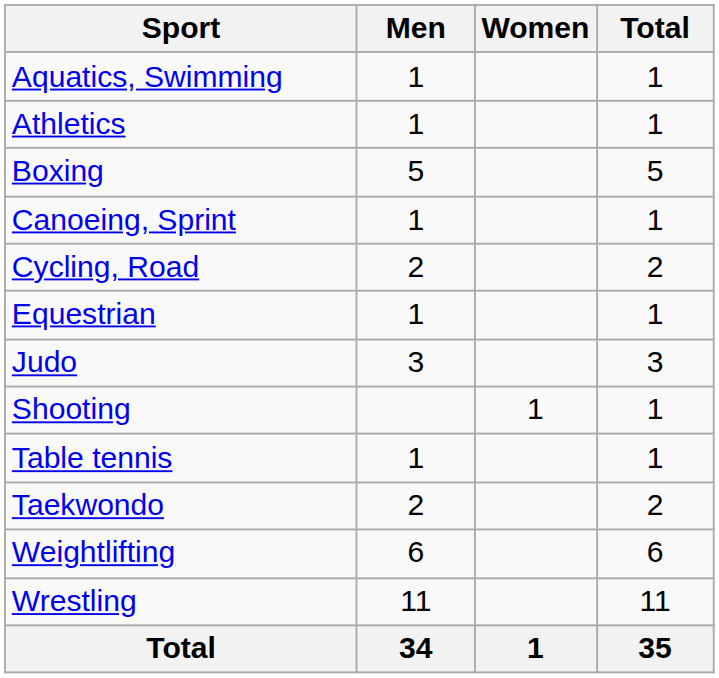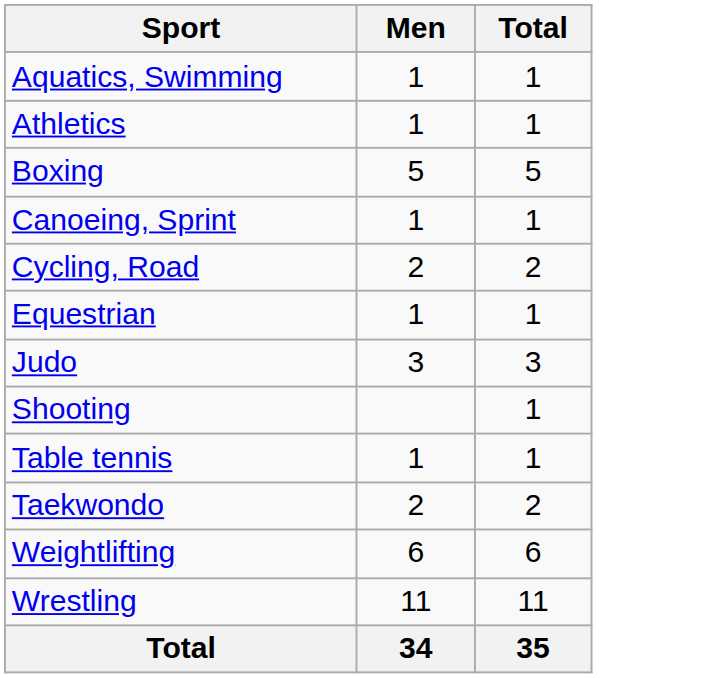- column: Women | 1 | 1
